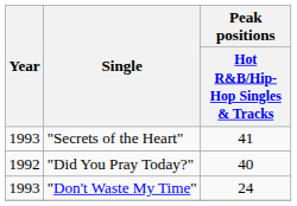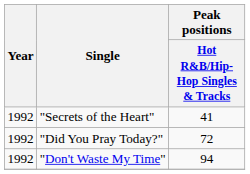"Secrets of the Heart" | Year: 1993 -> 1992
"Did You Pray Today?" | Peak positions / Hot R&B/Hip-Hop Singles & Tracks: 40 -> 72
"Don't Waste My Time" | Year: 1993 -> 1992
"Don't Waste My Time" | Peak positions / Hot R&B/Hip-Hop Singles & Tracks: 24 -> 94
